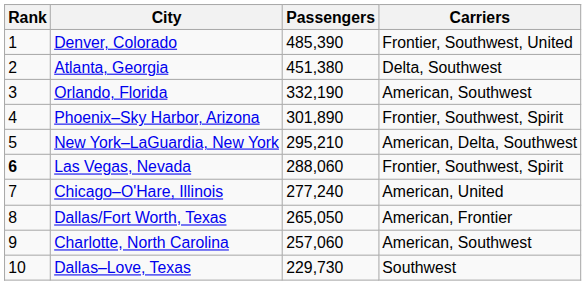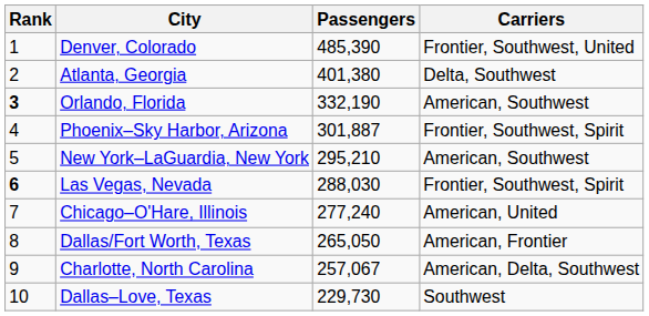Atlanta, Georgia | Passengers: 451,380 -> 401,380
Orlando, Florida | Rank: normal -> bold
Phoenix–Sky Harbor, Arizona | Passengers: 301,890 -> 301,887
New York–LaGuardia, New York | Carriers: American, Delta, Southwest -> American, Southwest
Las Vegas, Nevada | Passengers: 288,060 -> 288,030
Charlotte, North Carolina | Passengers: 257,060 -> 257,067
Charlotte, North Carolina | Carriers: American, Southwest -> American, Delta, Southwest
